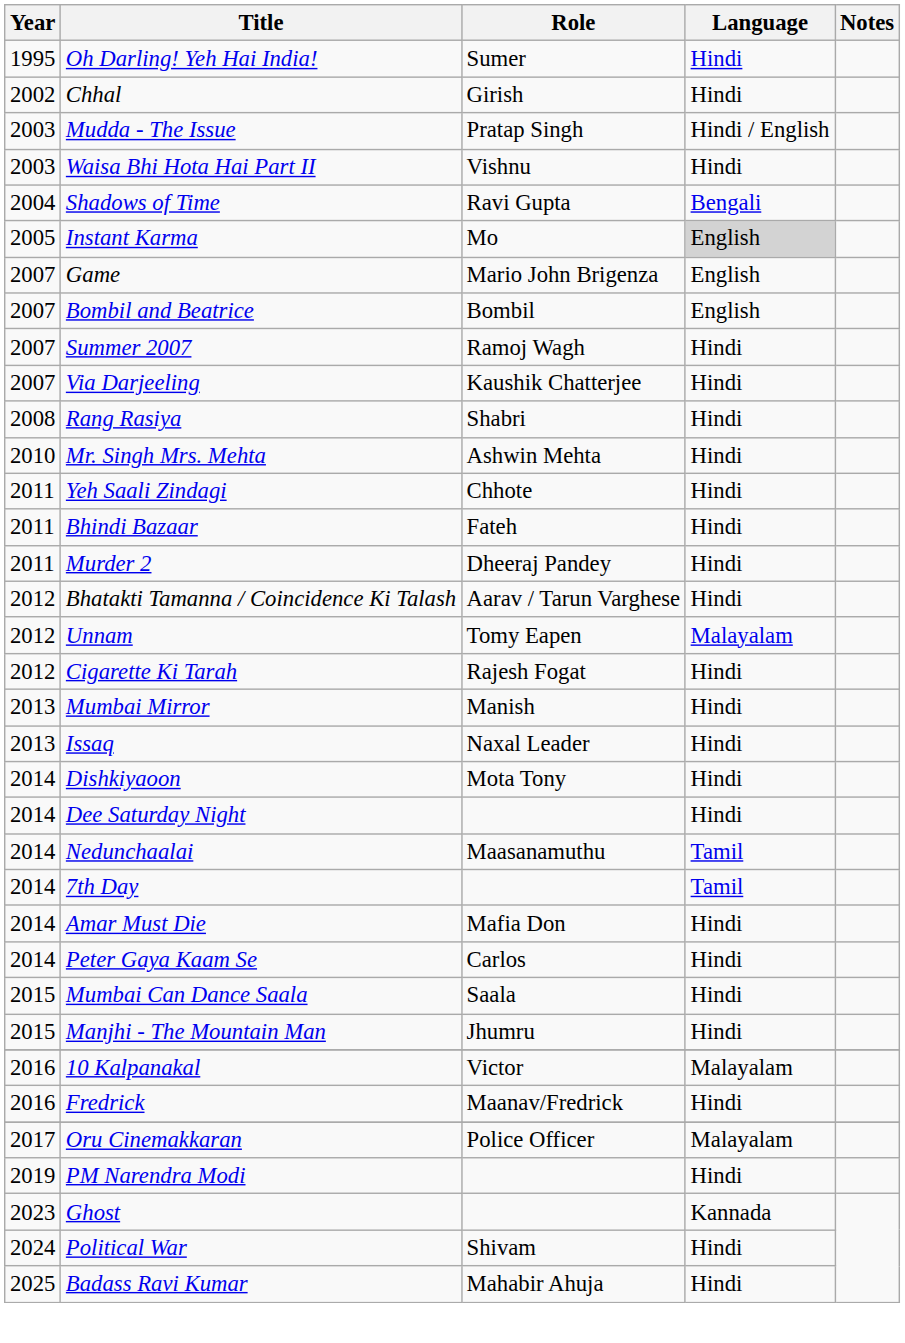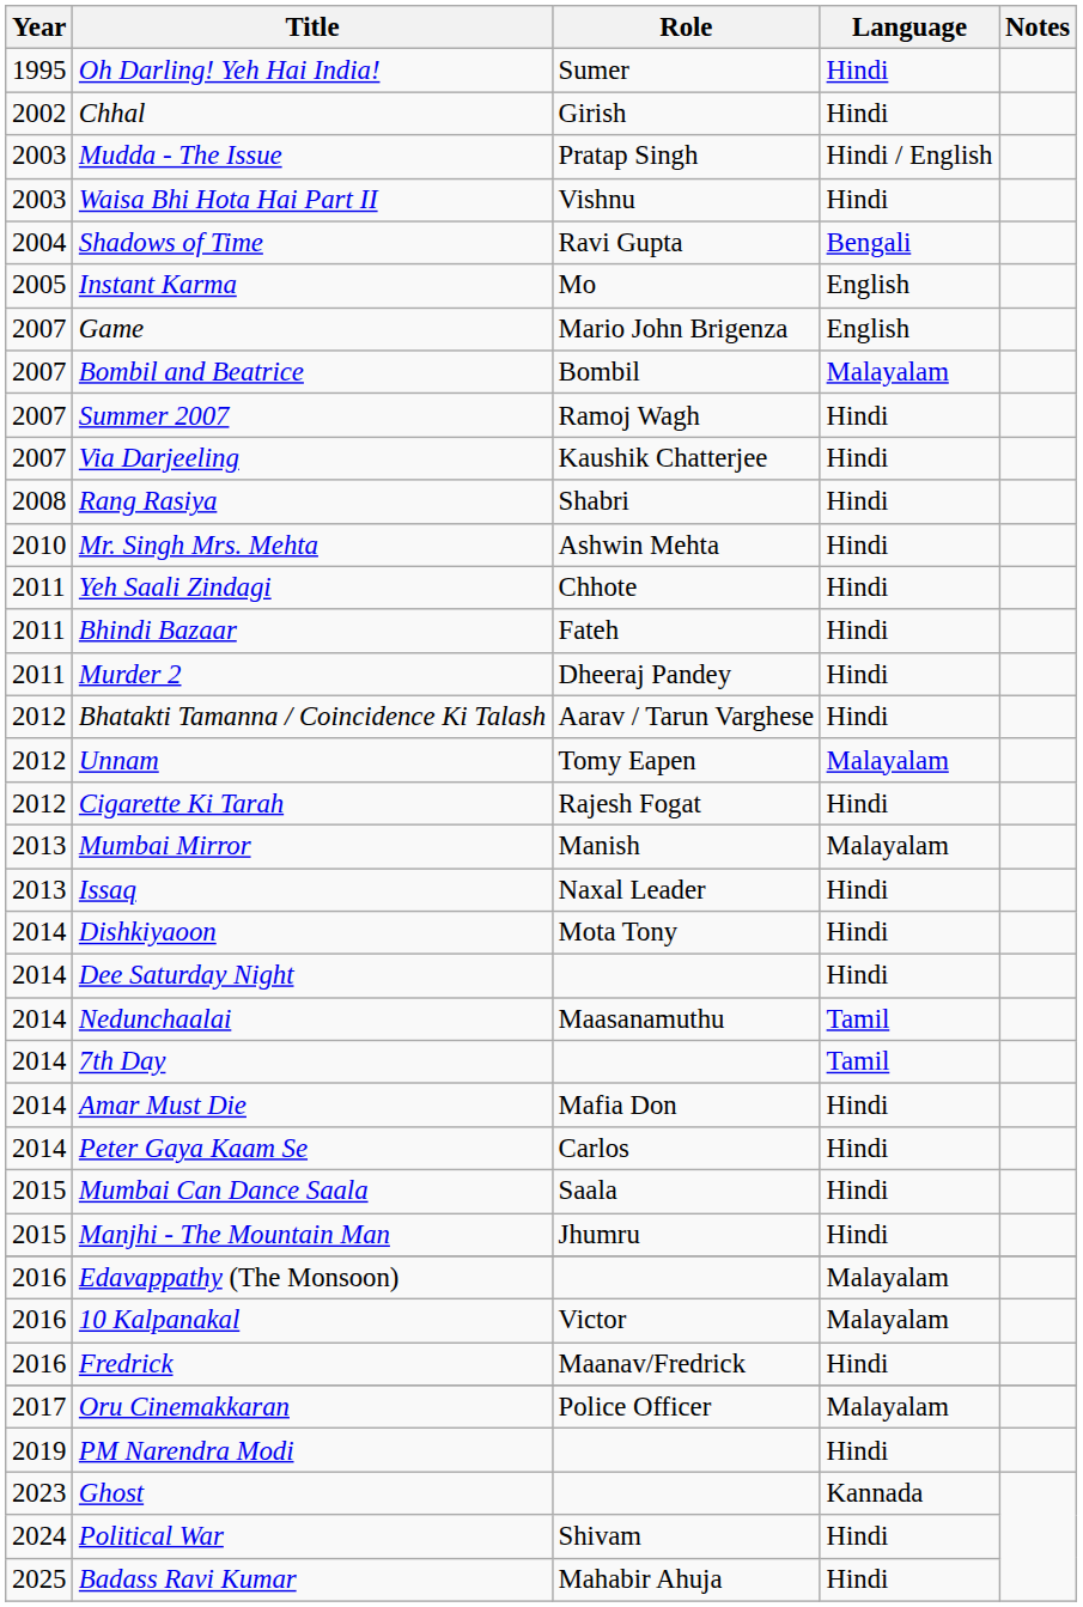Instant Karma | Language: lightgrey background -> no background
Bombil and Beatrice | Language: English -> Malayalam
Mumbai Mirror | Language: Hindi -> Malayalam
+ row: 2016 | Edavappathy (The Monsoon) | Malayalam
